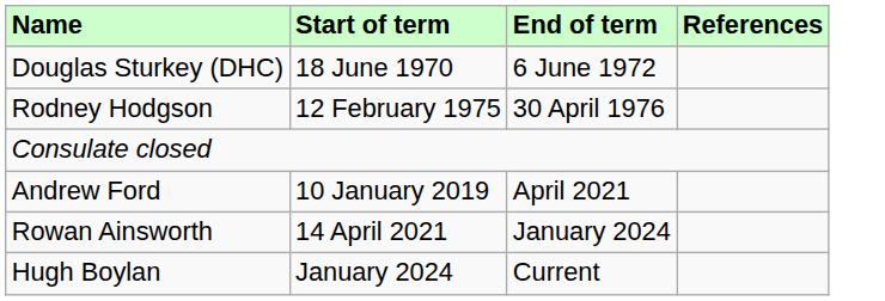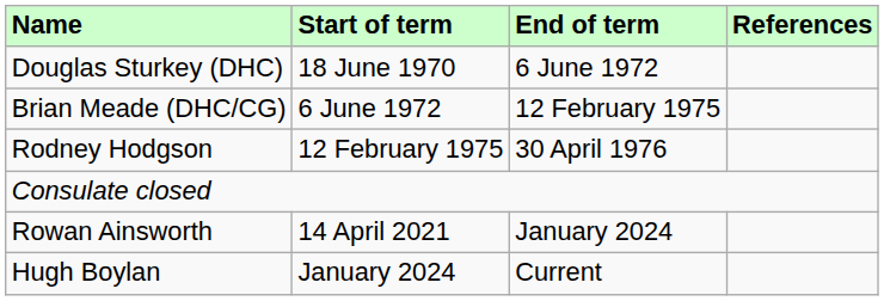+ row: Brian Meade (DHC/CG) | 6 June 1972 | 12 February 1975
- row: Andrew Ford | 10 January 2019 | April 2021
